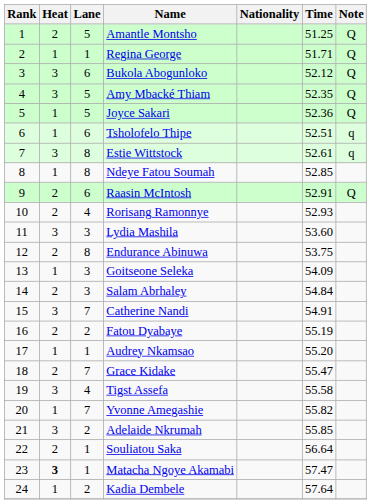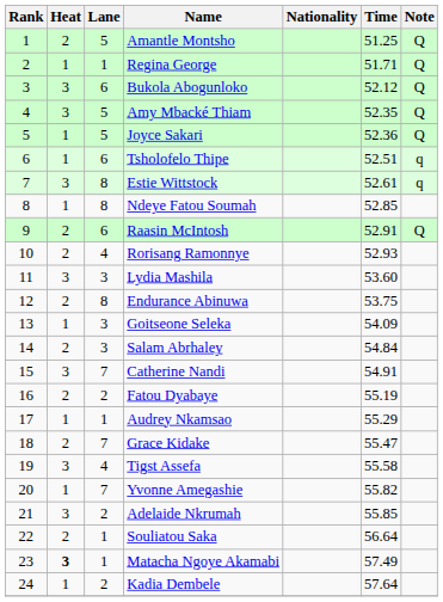Audrey Nkamsao | Time: 55.20 -> 55.29
Matacha Ngoye Akamabi | Time: 57.47 -> 57.49
